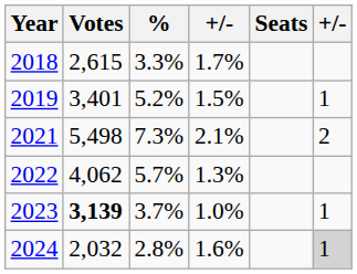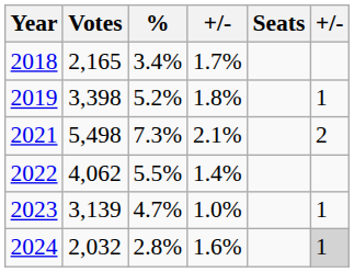2018 | Votes: 2,615 -> 2,165
2018 | %: 3.3% -> 3.4%
2019 | Votes: 3,401 -> 3,398
2019 | column 4: 1.5% -> 1.8%
2022 | %: 5.7% -> 5.5%
2022 | column 4: 1.3% -> 1.4%
2023 | Votes: bold -> normal
2023 | %: 3.7% -> 4.7%
